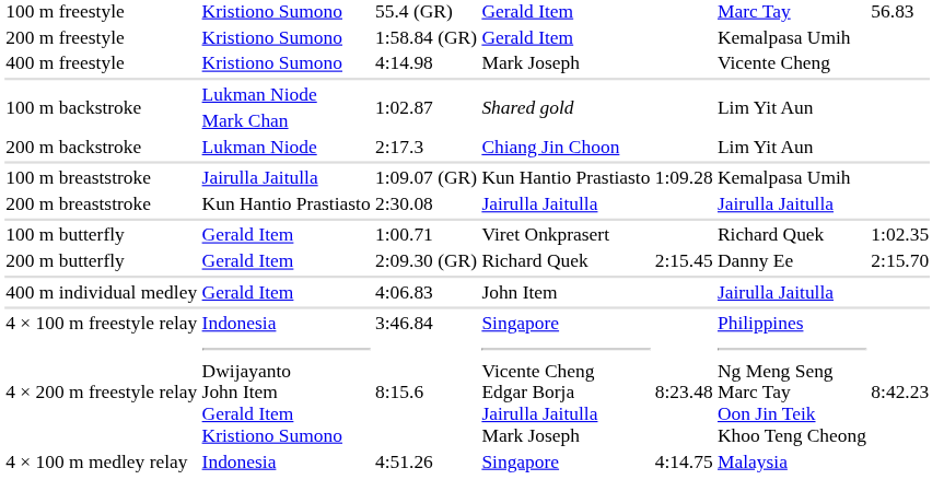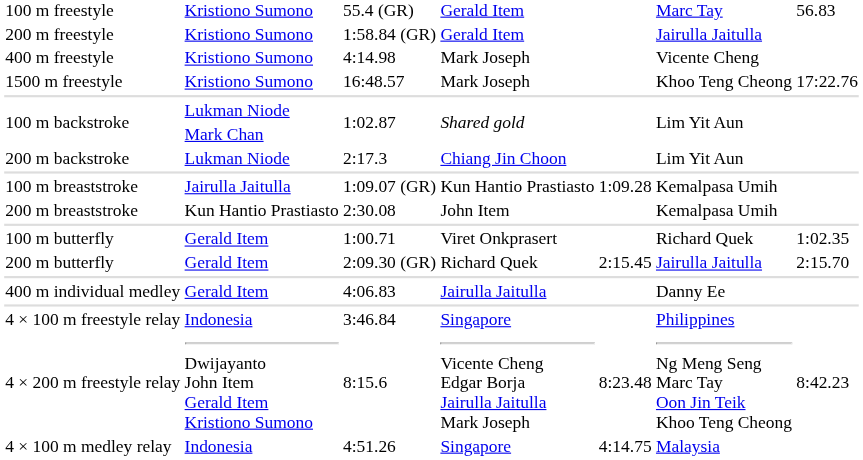200 m freestyle | column 6: Kemalpasa Umih -> Jairulla Jaitulla
+ row: 1500 m freestyle | Kristiono Sumono | 16:48.57 | Mark Joseph | Khoo Teng Cheong | 17:22.76
200 m breaststroke | column 4: Jairulla Jaitulla -> John Item
200 m breaststroke | column 6: Jairulla Jaitulla -> Kemalpasa Umih
200 m butterfly | column 6: Danny Ee -> Jairulla Jaitulla
400 m individual medley | column 4: John Item -> Jairulla Jaitulla
400 m individual medley | column 6: Jairulla Jaitulla -> Danny Ee
